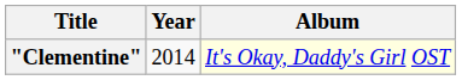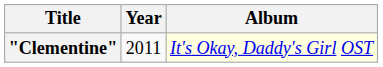"Clementine" | Year: 2014 -> 2011
